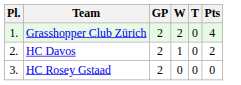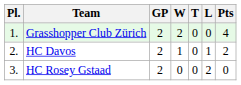+ column: L | 0 | 1 | 2
